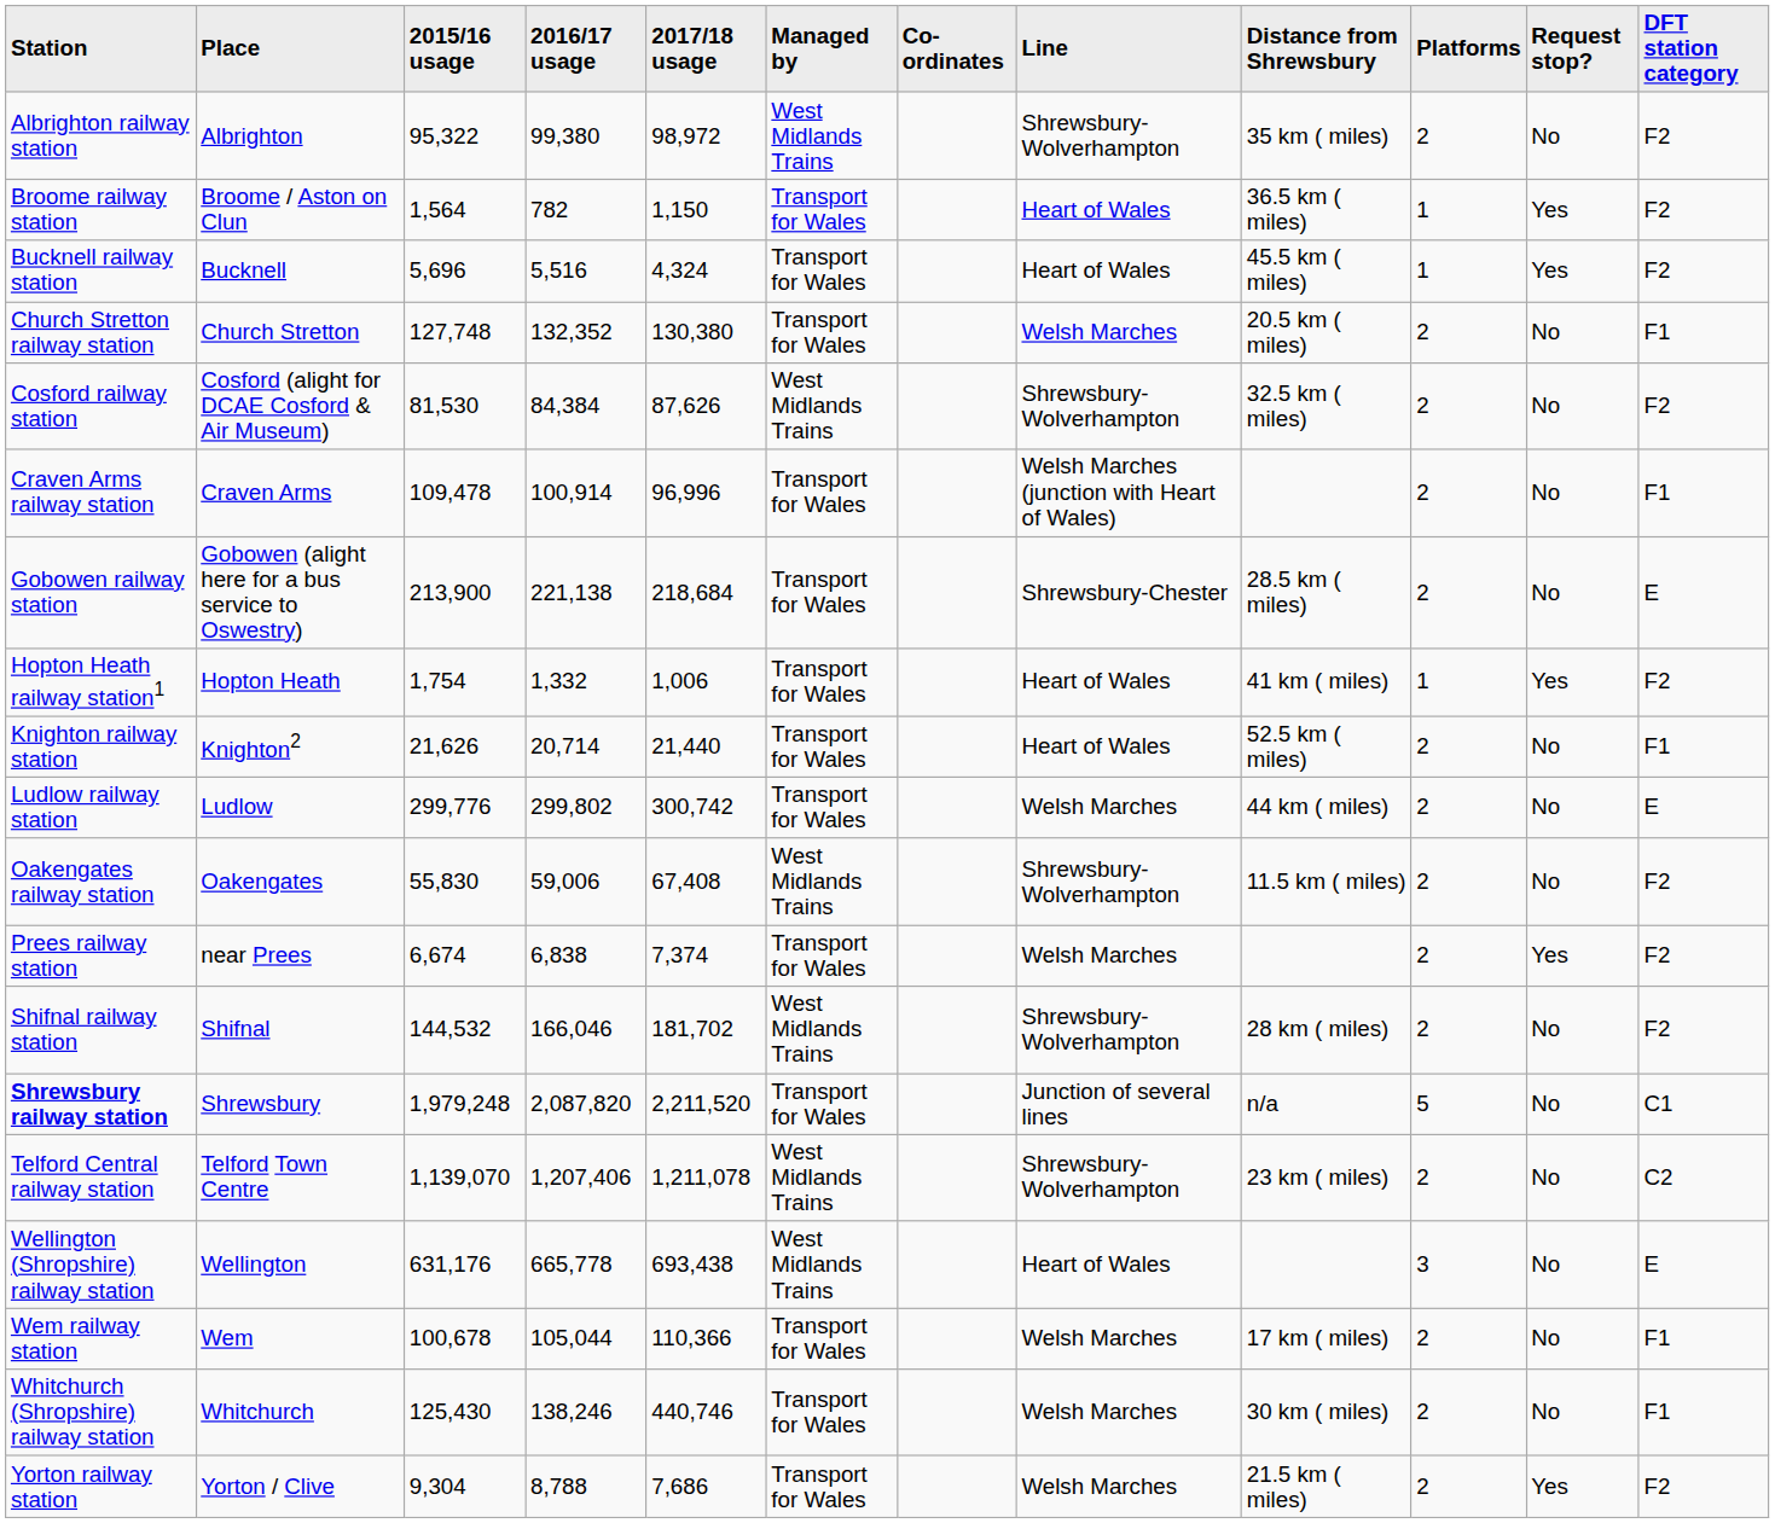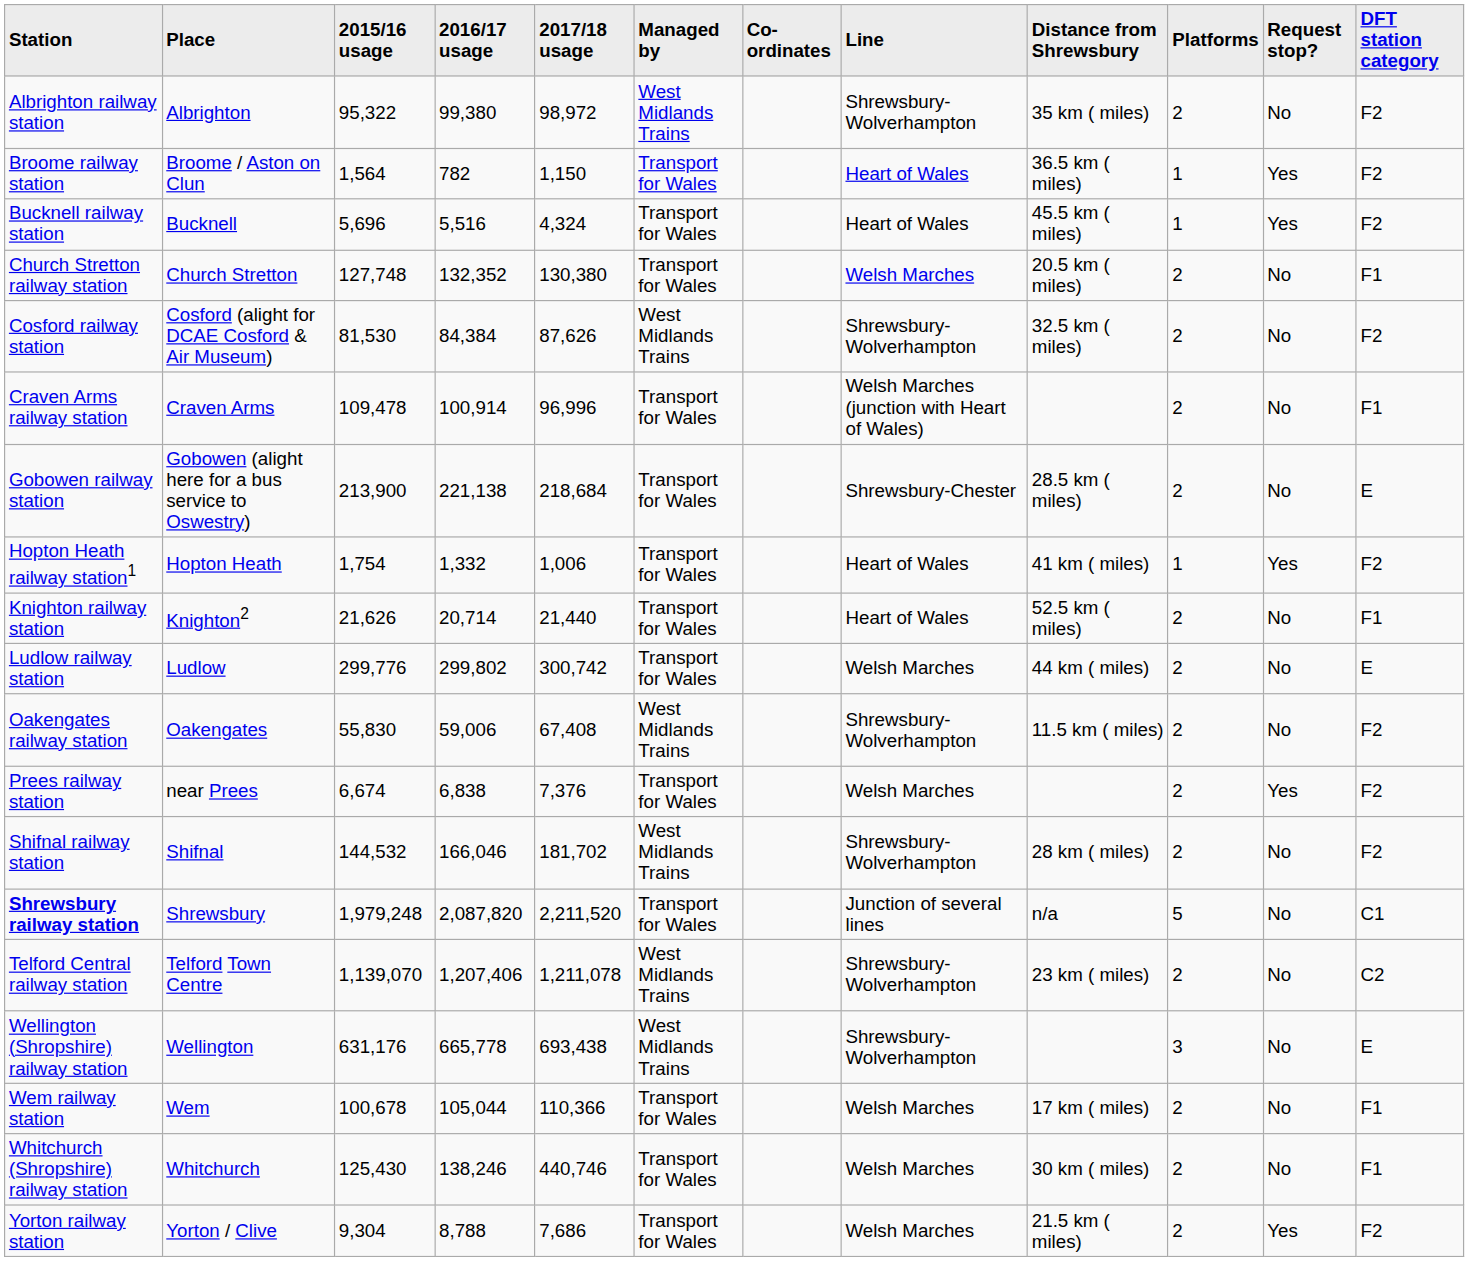Prees railway station | 2017/18 usage: 7,374 -> 7,376
Wellington (Shropshire) railway station | Line: Heart of Wales -> Shrewsbury-Wolverhampton
